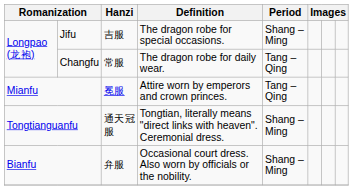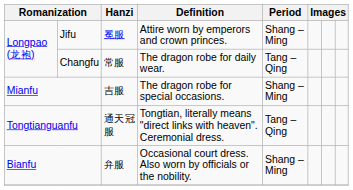Jifu | Hanzi: 吉服 -> 冕服
Jifu | Definition: The dragon robe for special occasions. -> Attire worn by emperors and crown princes.
Mianfu | Hanzi: 冕服 -> 吉服
Mianfu | Definition: Attire worn by emperors and crown princes. -> The dragon robe for special occasions.
Mianfu | Period: Tang – Qing -> Shang – Ming
Tongtianguanfu | Period: Shang – Ming -> Tang – Qing
